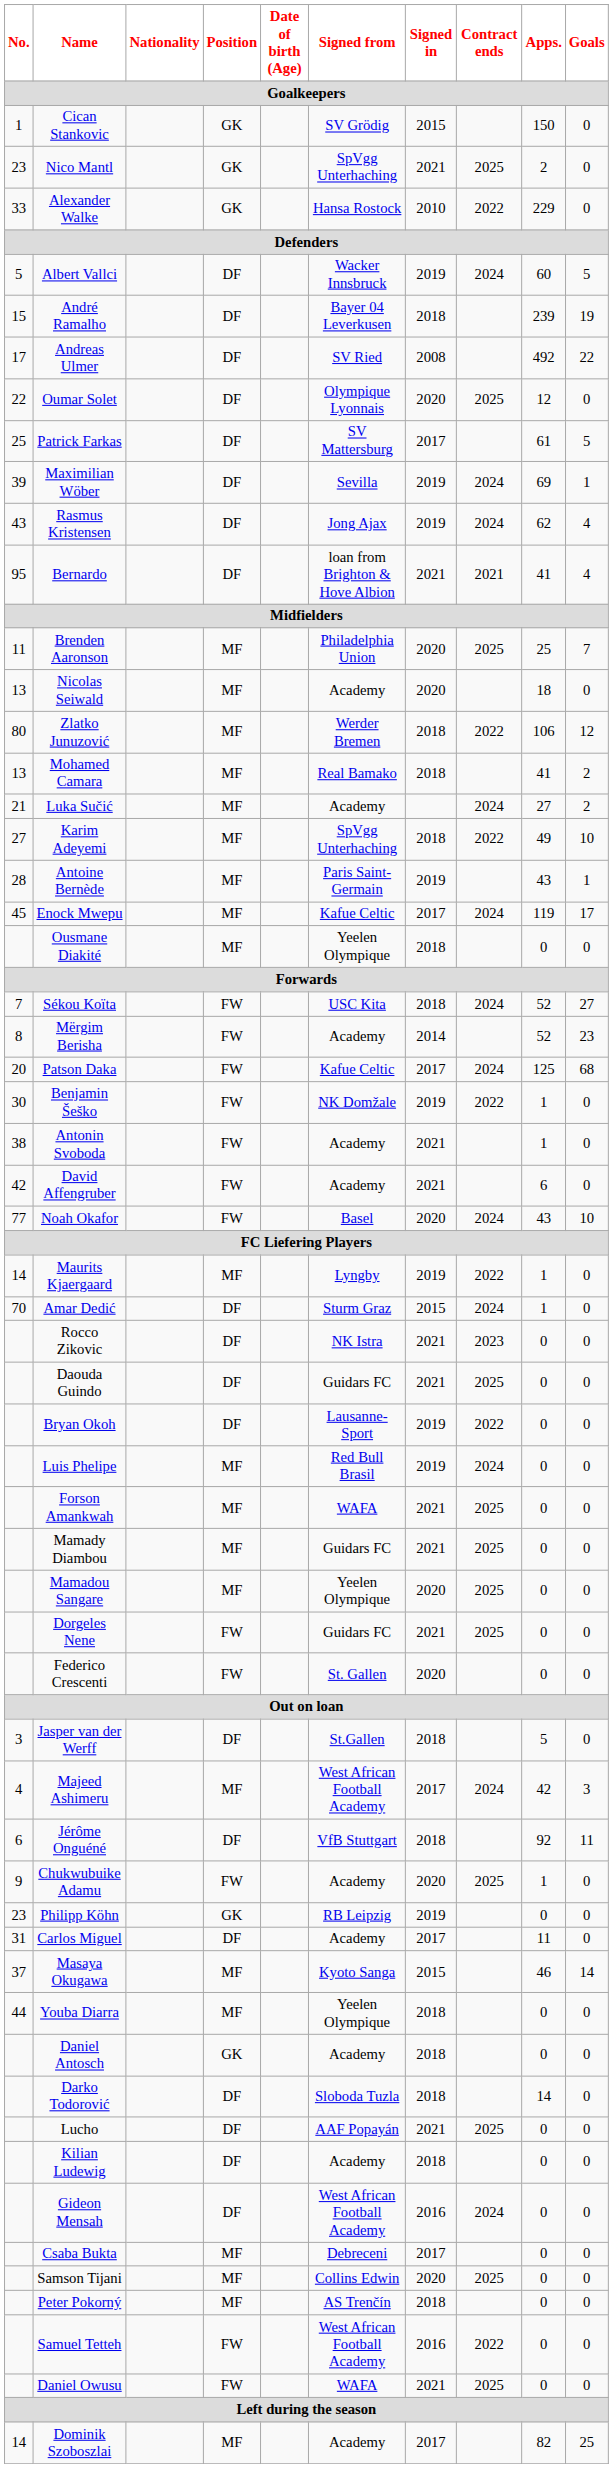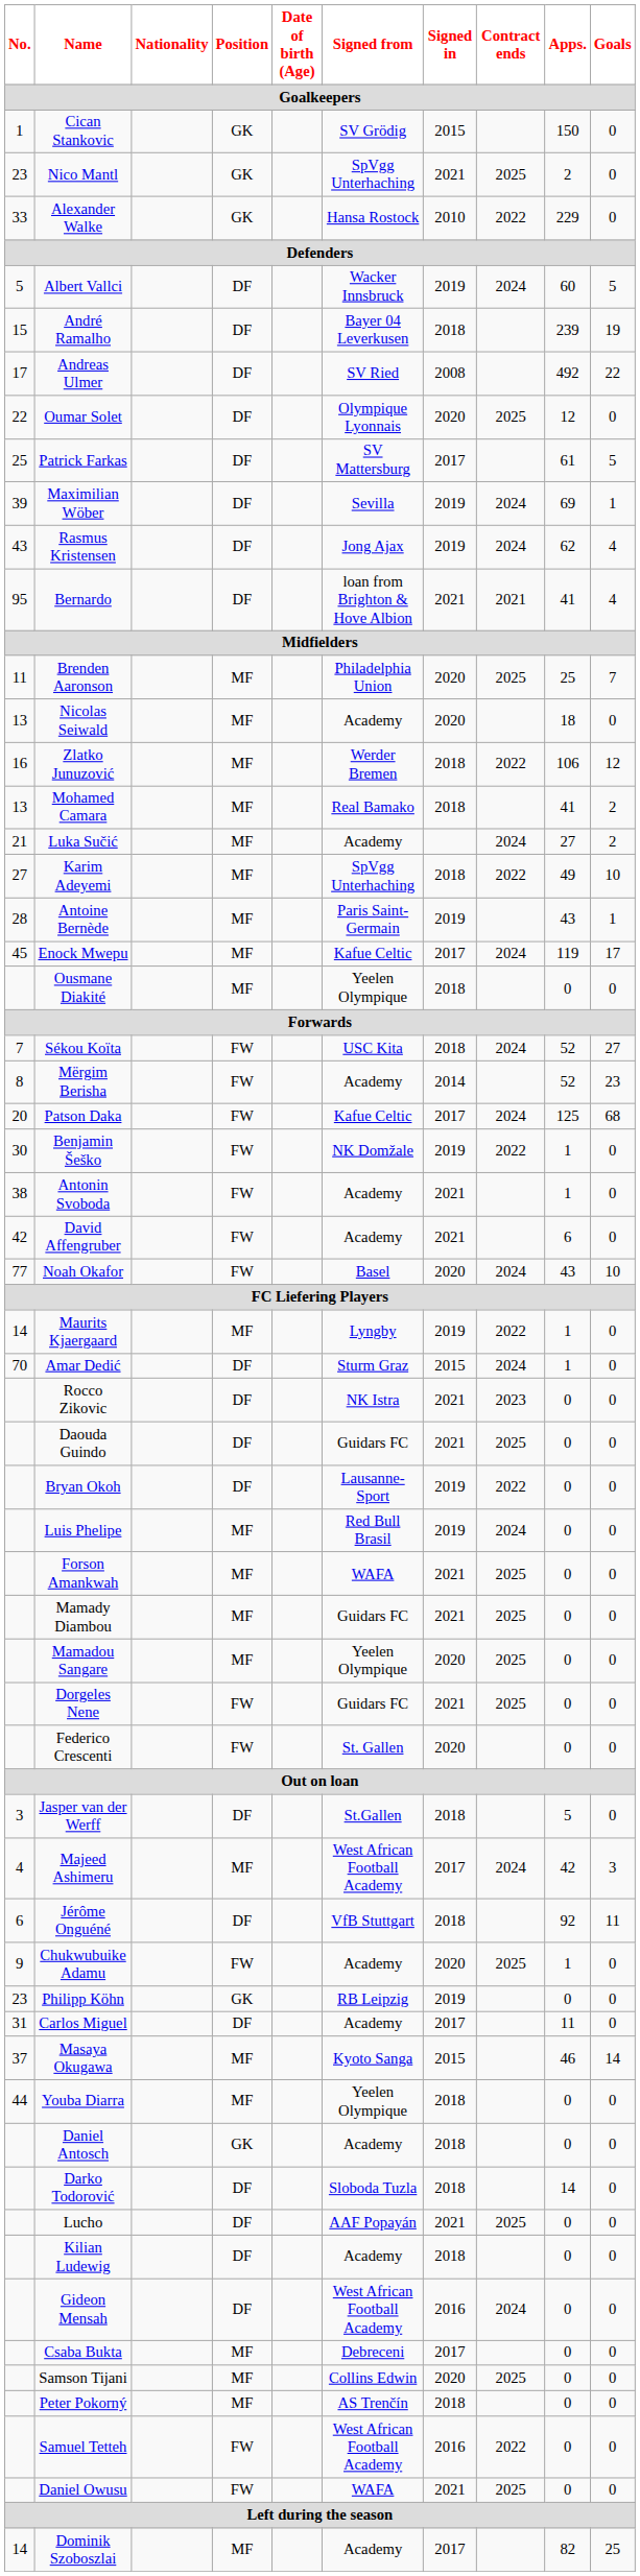Zlatko Junuzović | No.: 80 -> 16
